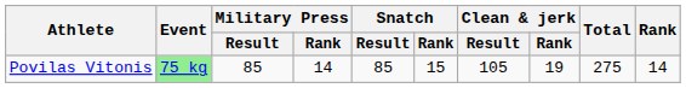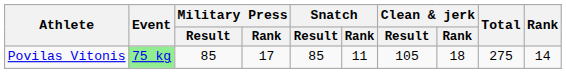Povilas Vitonis | Military Press / Rank: 14 -> 17
Povilas Vitonis | Snatch / Rank: 15 -> 11
Povilas Vitonis | Clean & jerk / Rank: 19 -> 18
